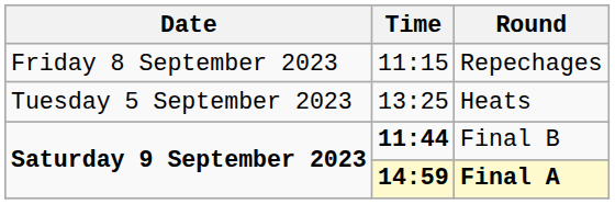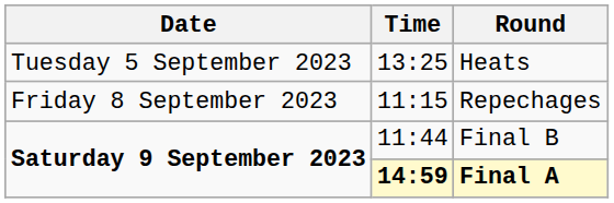rows swapped: Heats <-> Repechages
Final B | Time: bold -> normal
